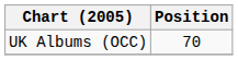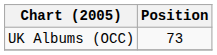UK Albums (OCC) | Position: 70 -> 73
